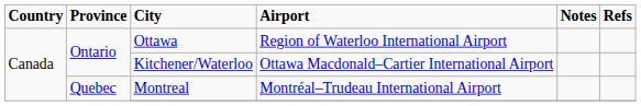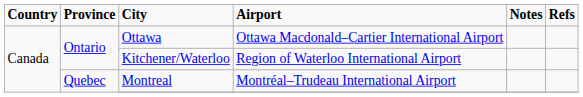Ottawa | Airport: Region of Waterloo International Airport -> Ottawa Macdonald–Cartier International Airport
Kitchener/Waterloo | Airport: Ottawa Macdonald–Cartier International Airport -> Region of Waterloo International Airport
